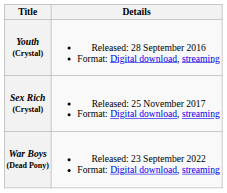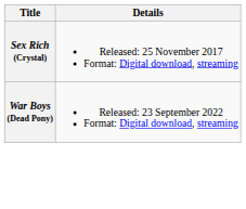- row: Youth (Crystal) | Released: 28 September 2016 Format: Digital download, streaming
